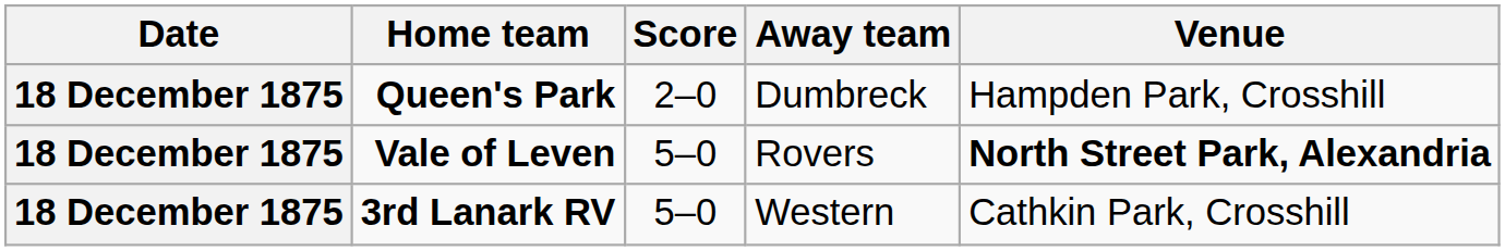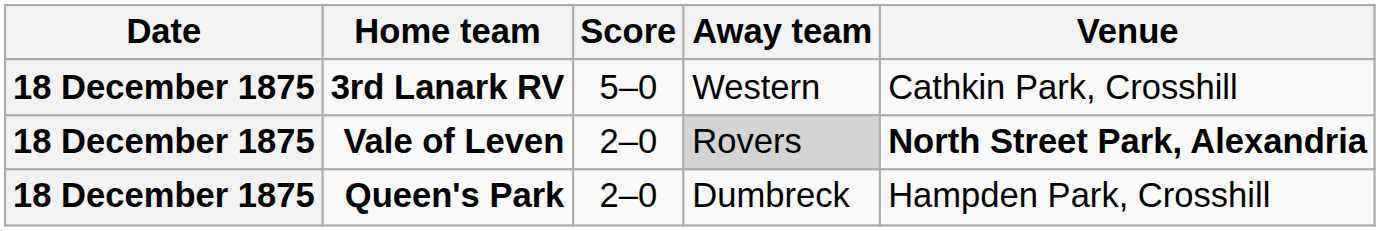rows swapped: Queen's Park <-> 3rd Lanark RV
Vale of Leven | Score: 5–0 -> 2–0
Vale of Leven | Away team: no background -> lightgrey background
